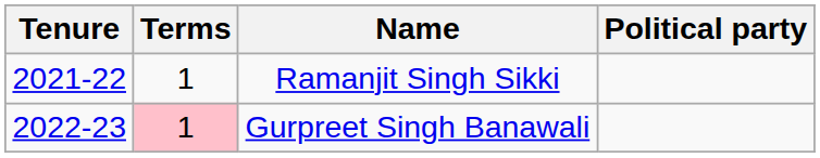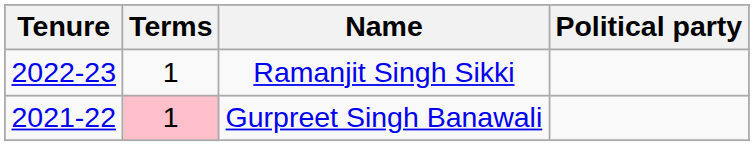Ramanjit Singh Sikki | Tenure: 2021-22 -> 2022-23
Gurpreet Singh Banawali | Tenure: 2022-23 -> 2021-22
